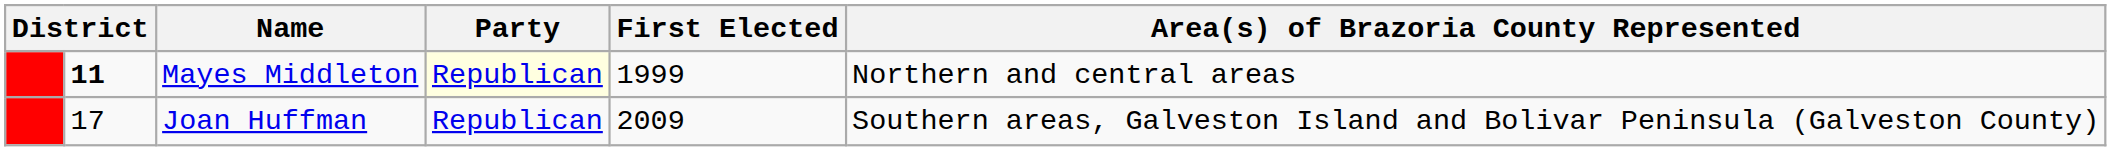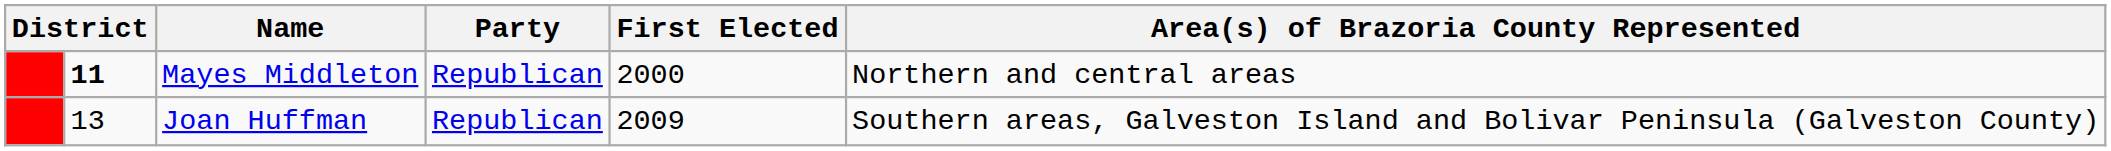Mayes Middleton | Party: lightyellow background -> no background
Mayes Middleton | First Elected: 1999 -> 2000
Joan Huffman | column 2: 17 -> 13
